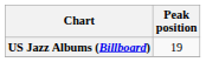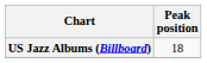US Jazz Albums (Billboard) | Peak position: 19 -> 18
